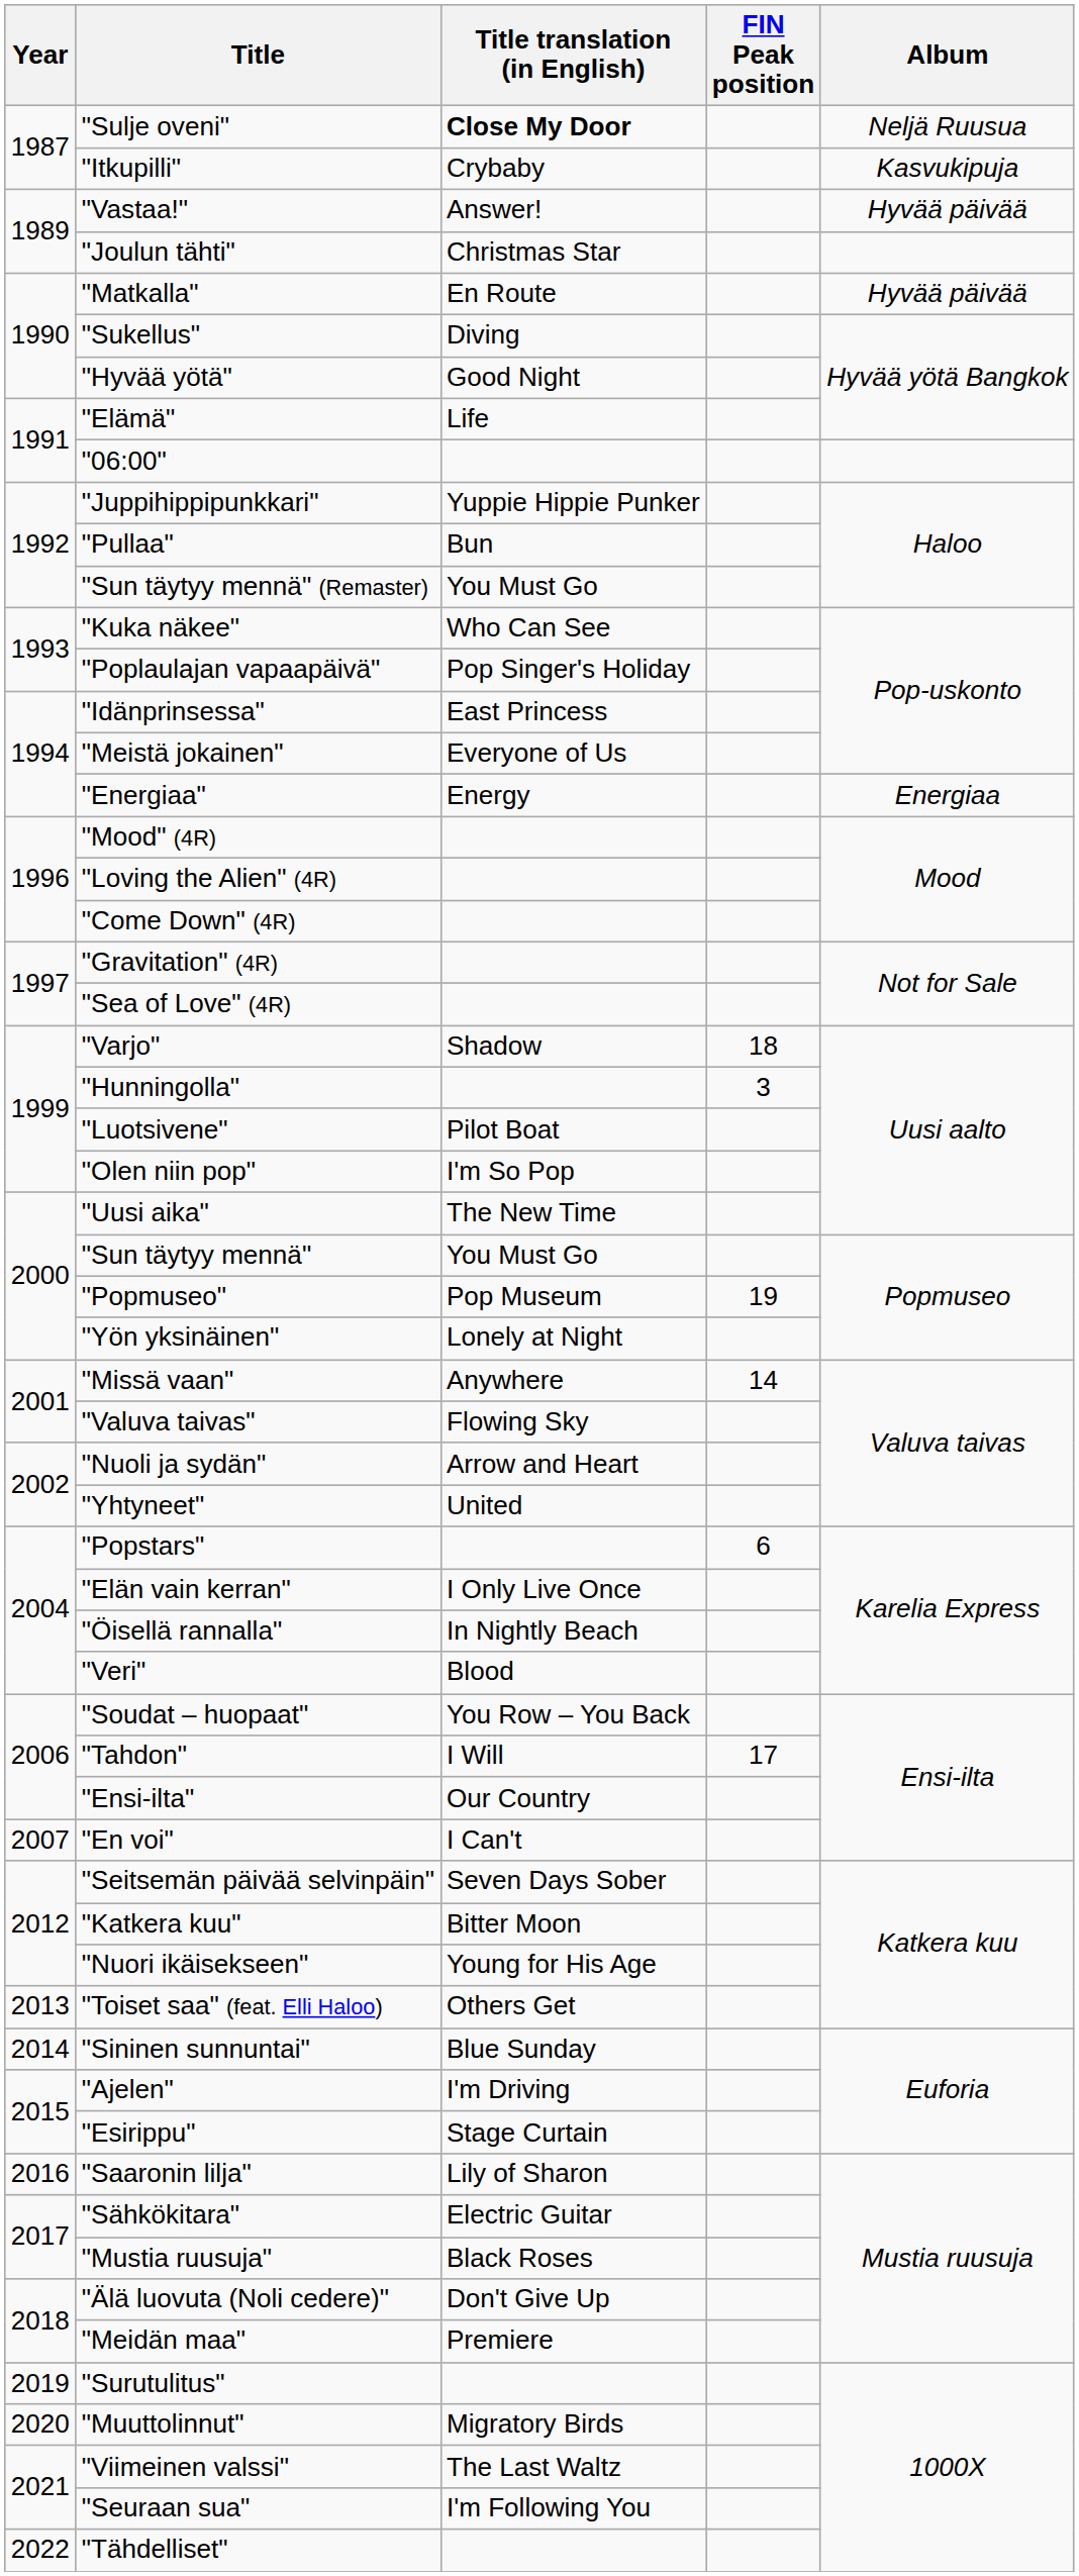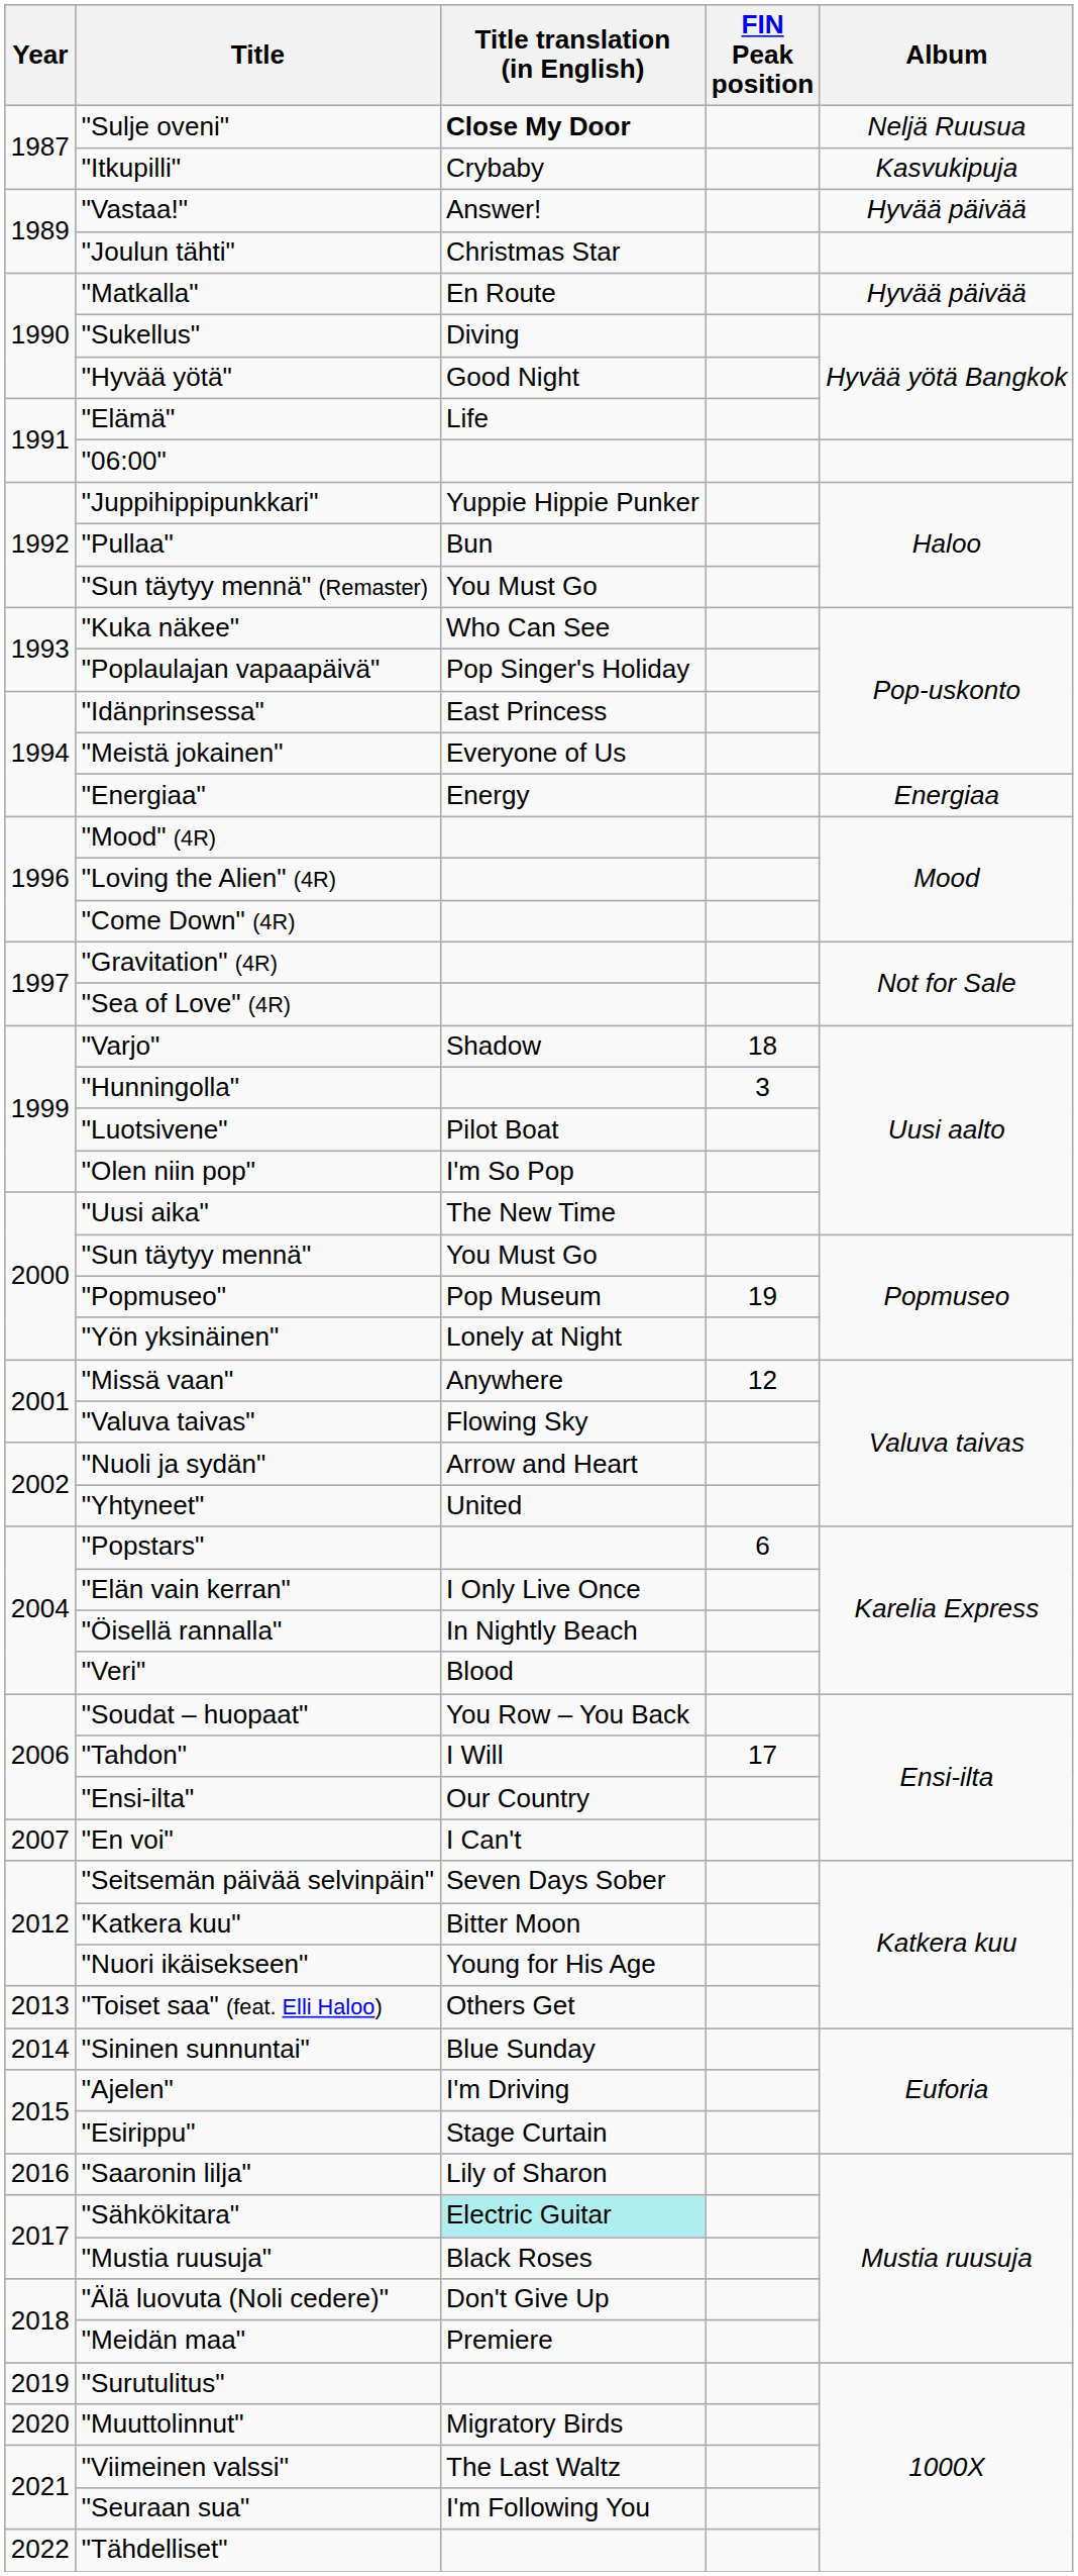"Missä vaan" | FIN Peak position: 14 -> 12
"Sähkökitara" | Title translation (in English): no background -> paleturquoise background
